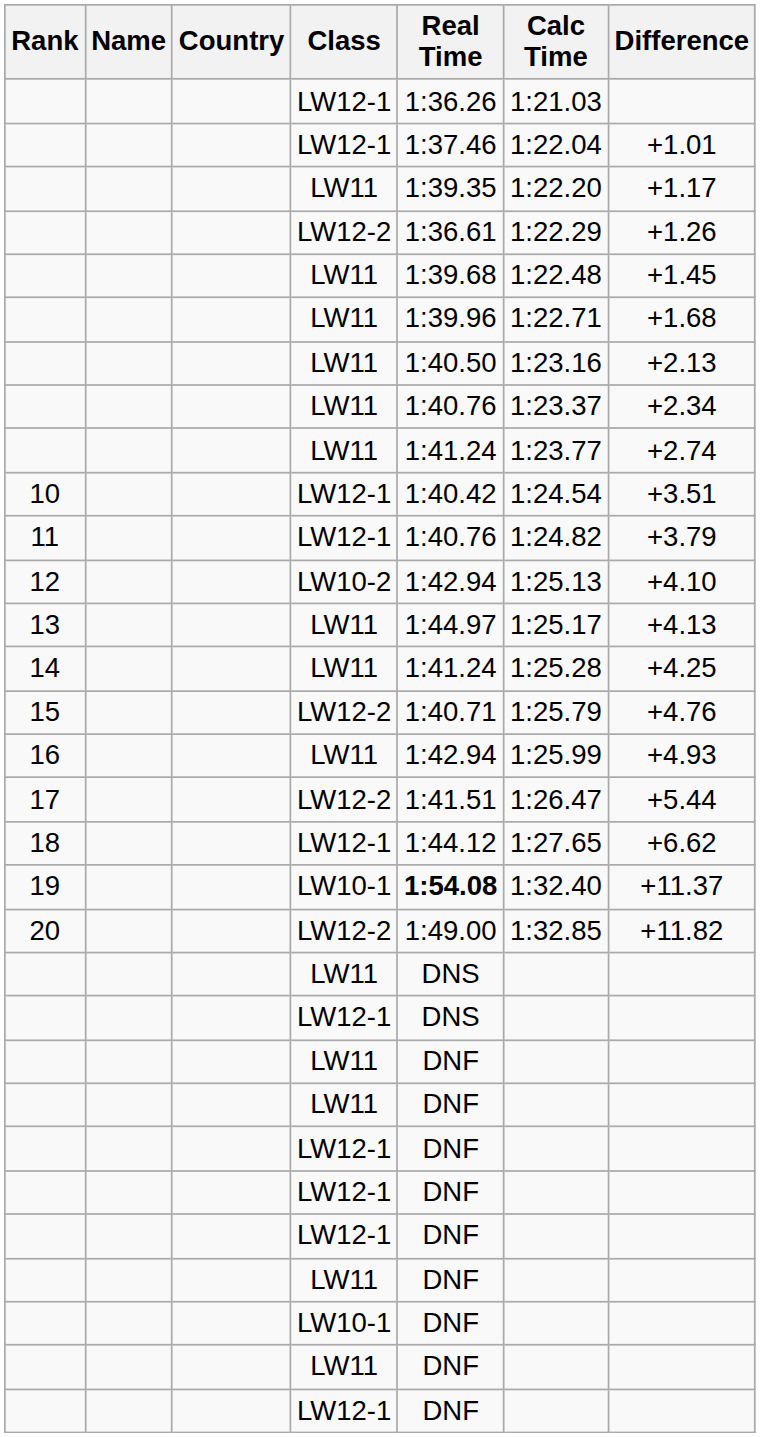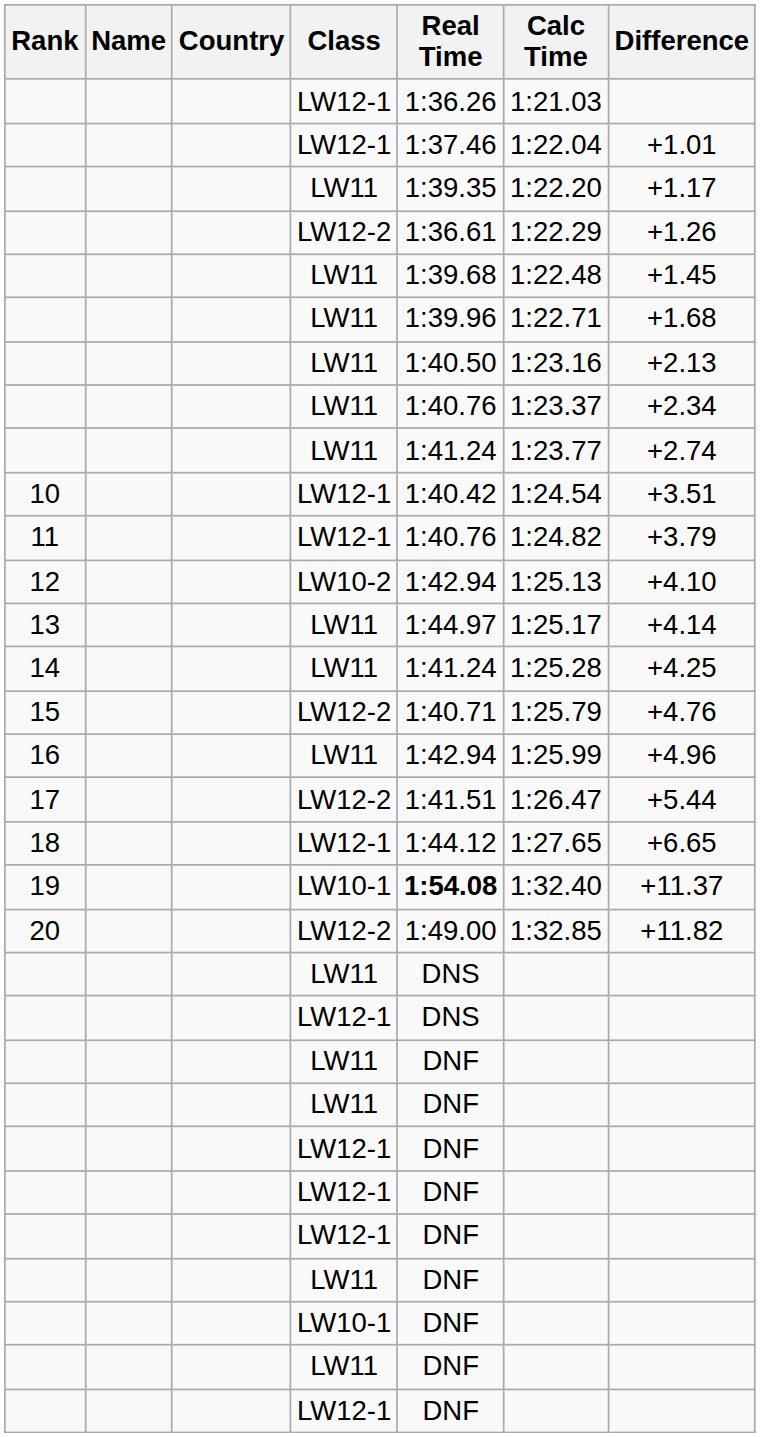13 | Difference: +4.13 -> +4.14
16 | Difference: +4.93 -> +4.96
18 | Difference: +6.62 -> +6.65
